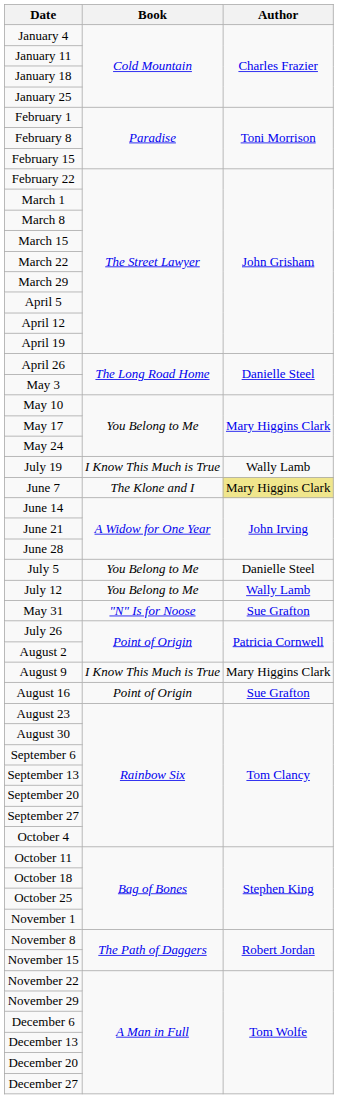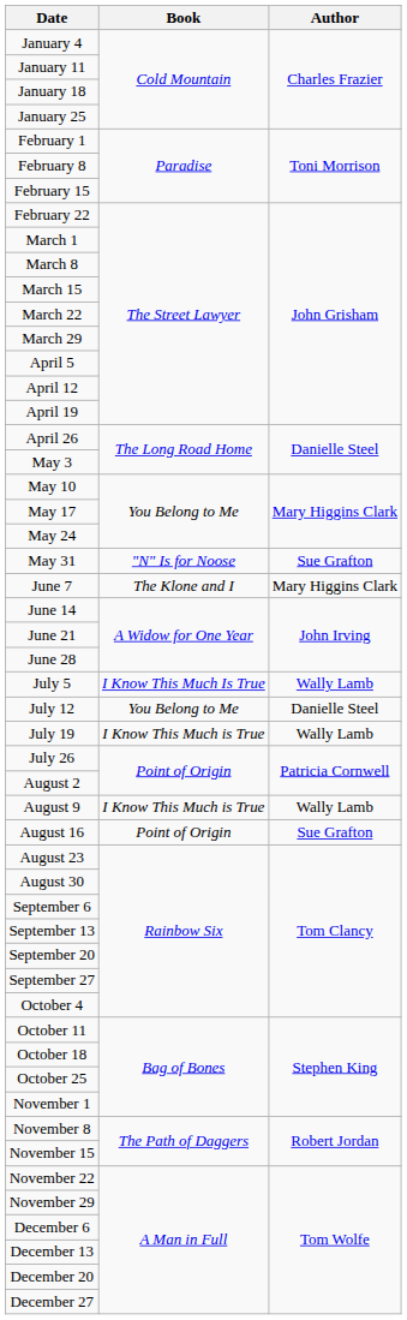rows swapped: May 31 <-> July 19
June 7 | Author: khaki background -> no background
July 5 | Book: You Belong to Me -> I Know This Much Is True
July 5 | Author: Danielle Steel -> Wally Lamb
July 12 | Author: Wally Lamb -> Danielle Steel
August 9 | Author: Mary Higgins Clark -> Wally Lamb
